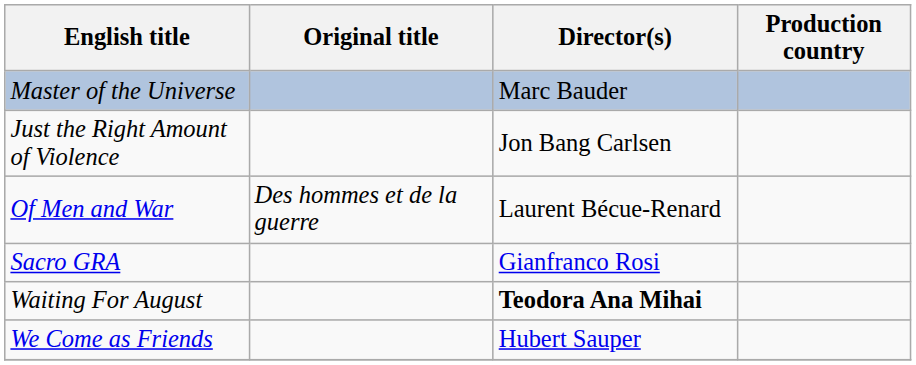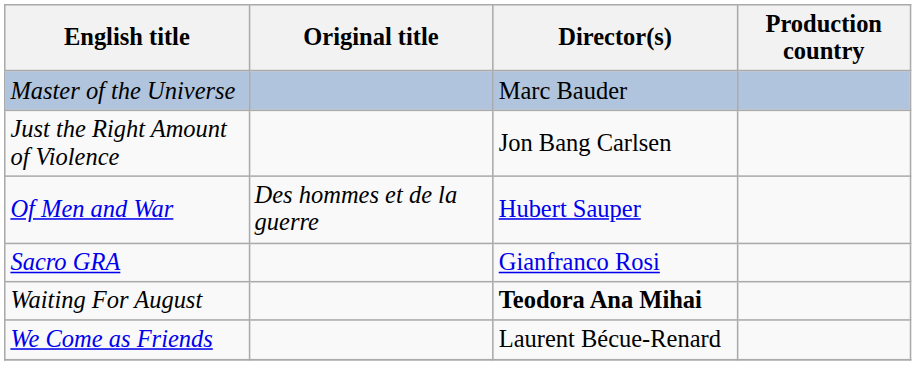Of Men and War | Director(s): Laurent Bécue-Renard -> Hubert Sauper
We Come as Friends | Director(s): Hubert Sauper -> Laurent Bécue-Renard
